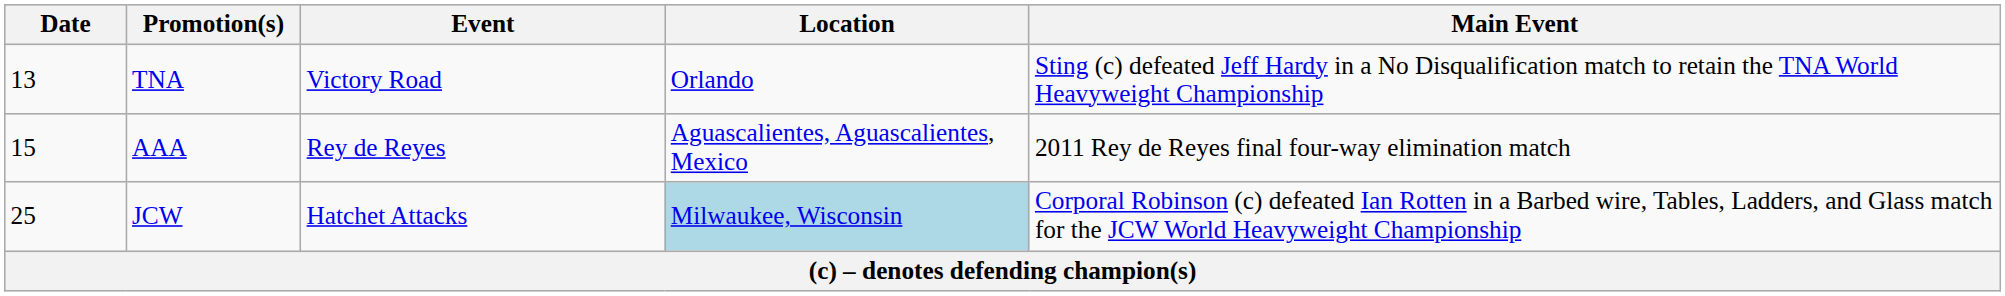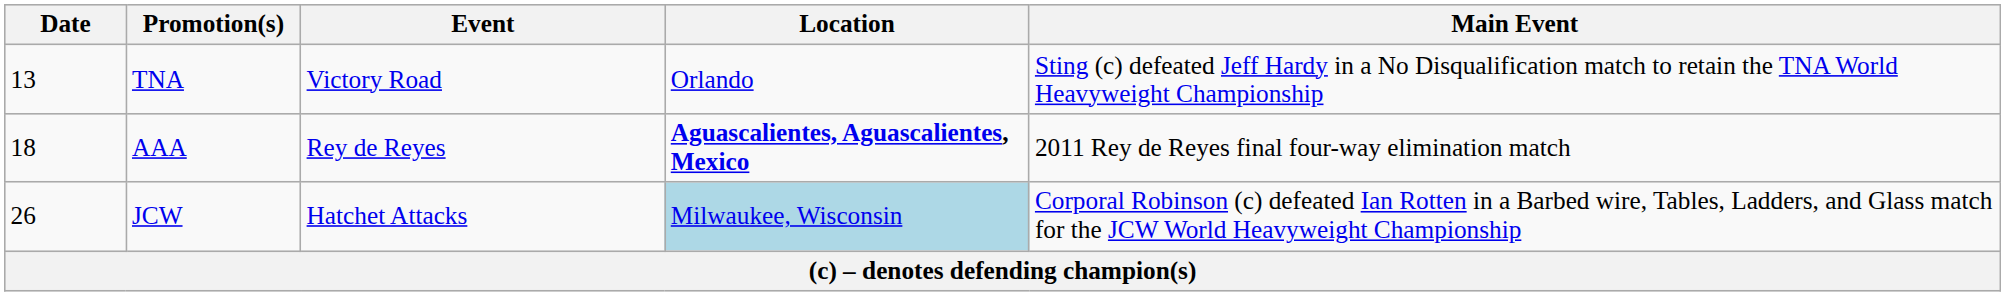AAA | Date: 15 -> 18
AAA | Location: normal -> bold
JCW | Date: 25 -> 26
